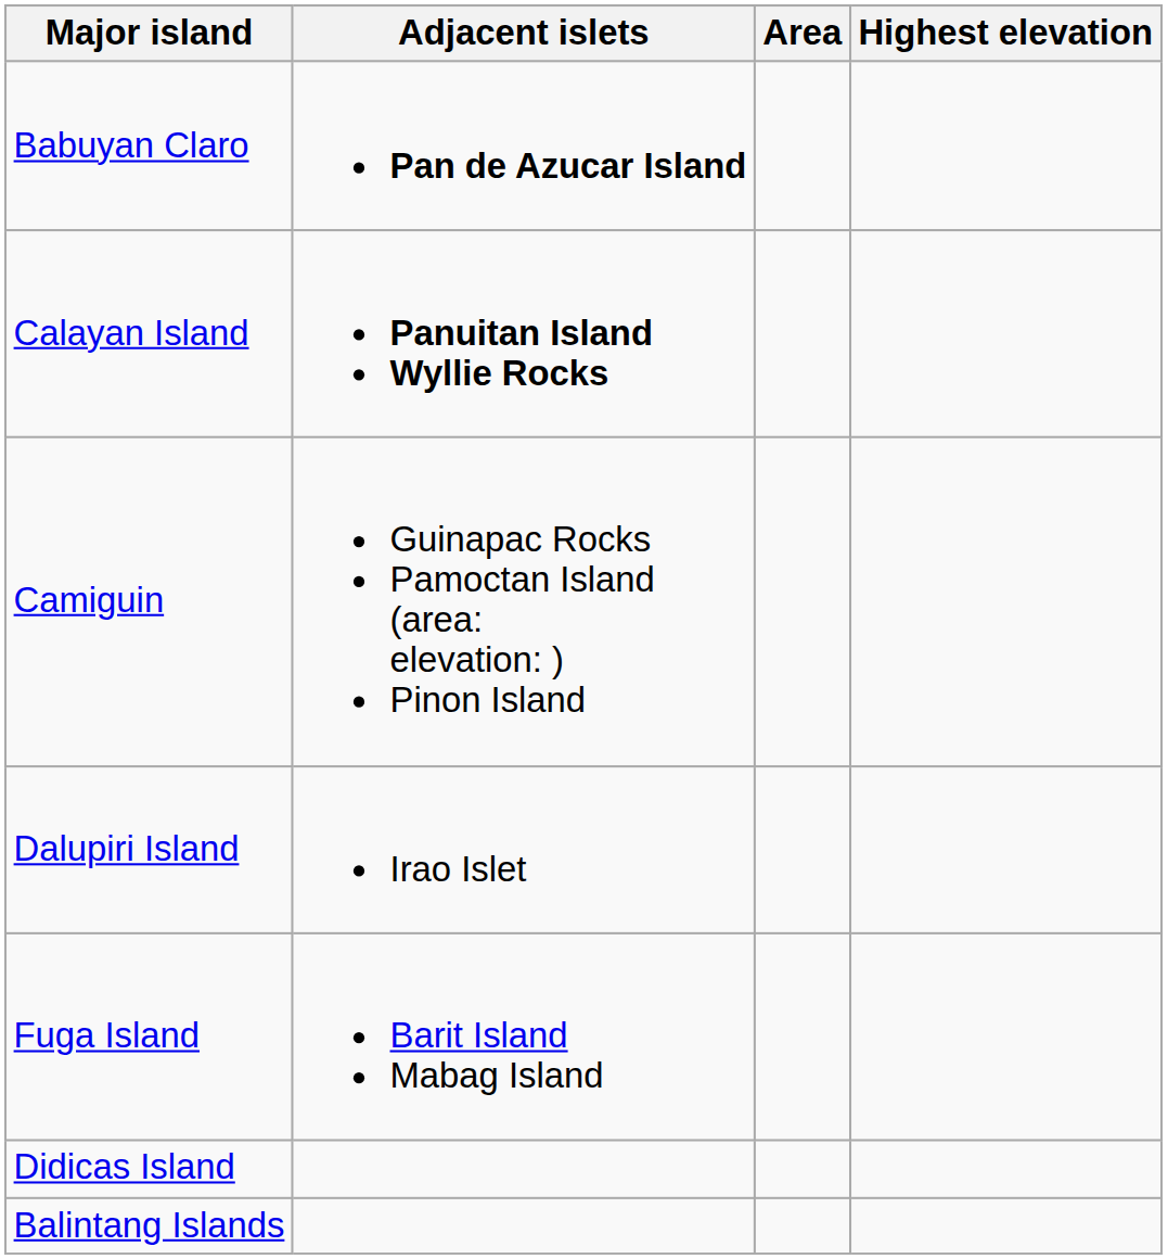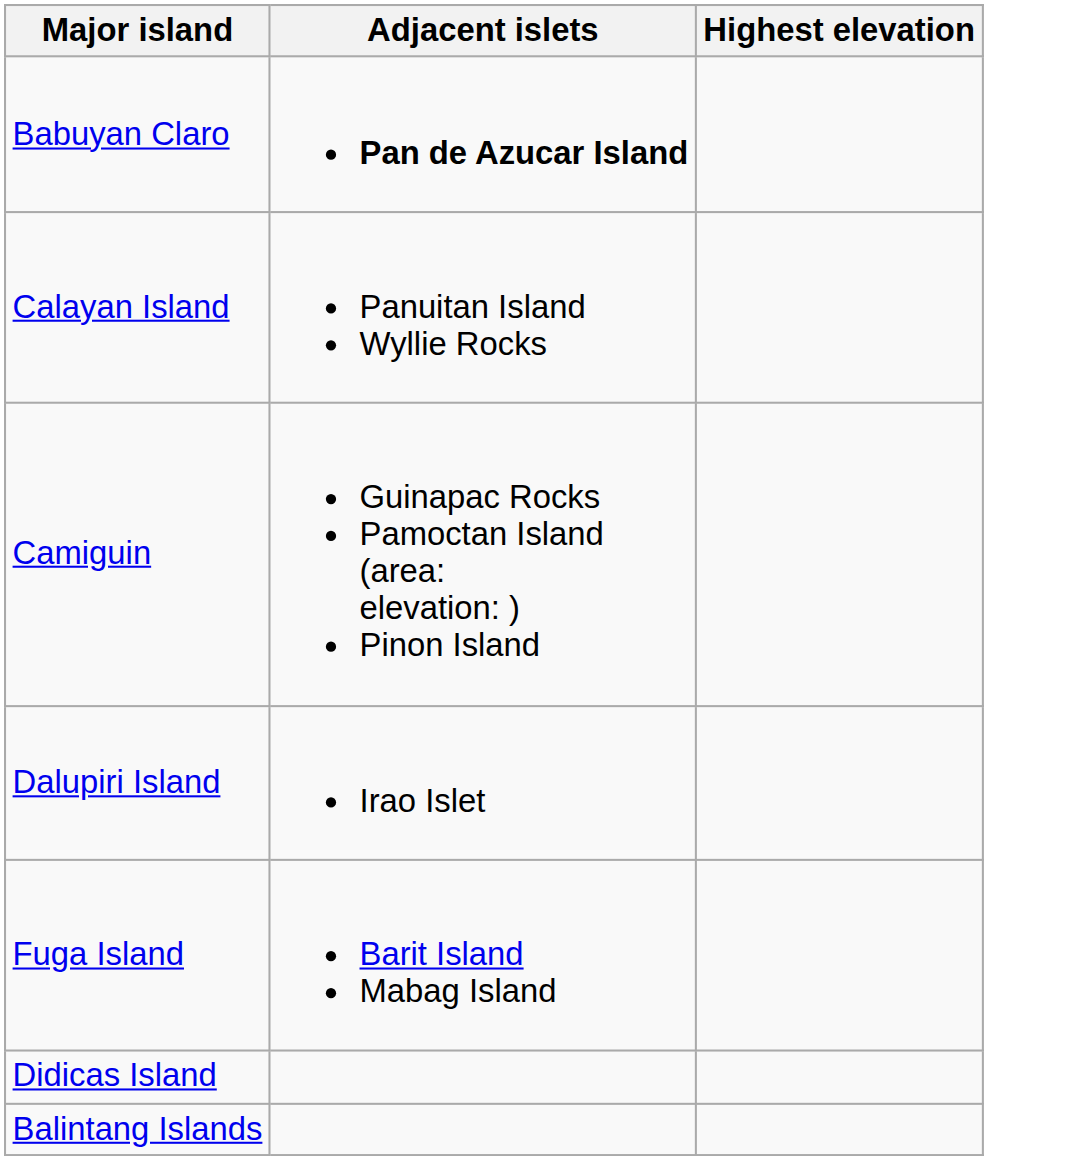- column: Area
Calayan Island | Adjacent islets: bold -> normal
